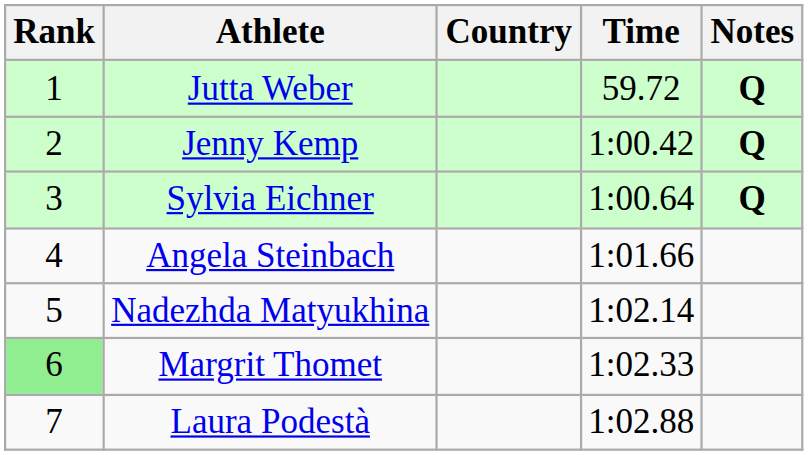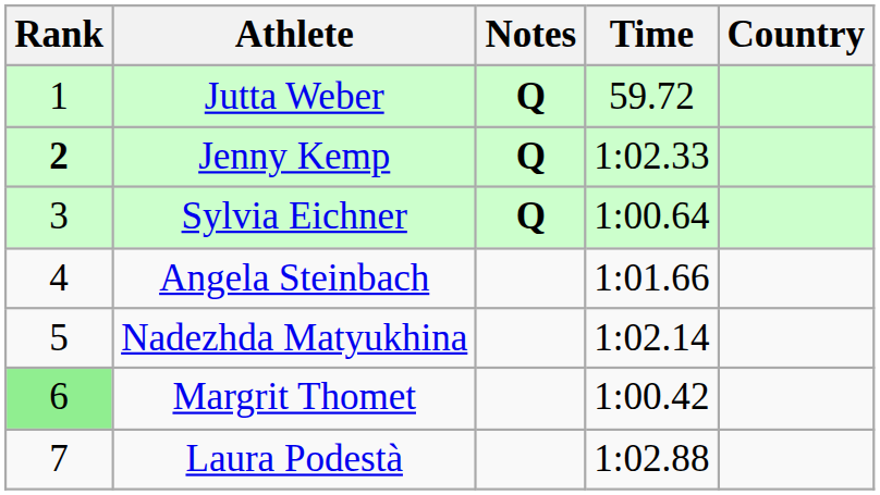columns swapped: Country <-> Notes
Jenny Kemp | Rank: normal -> bold
Jenny Kemp | Time: 1:00.42 -> 1:02.33
Margrit Thomet | Time: 1:02.33 -> 1:00.42
